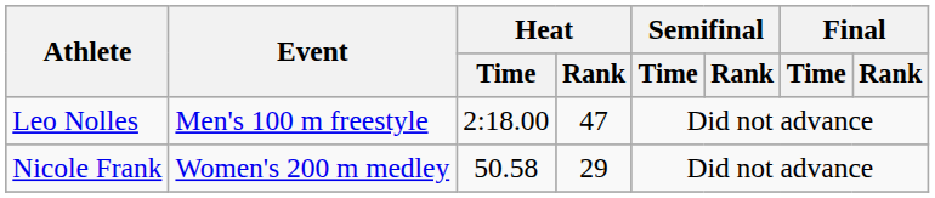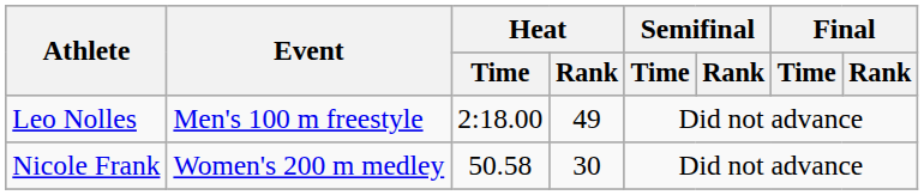Leo Nolles | Heat / Rank: 47 -> 49
Nicole Frank | Heat / Rank: 29 -> 30
